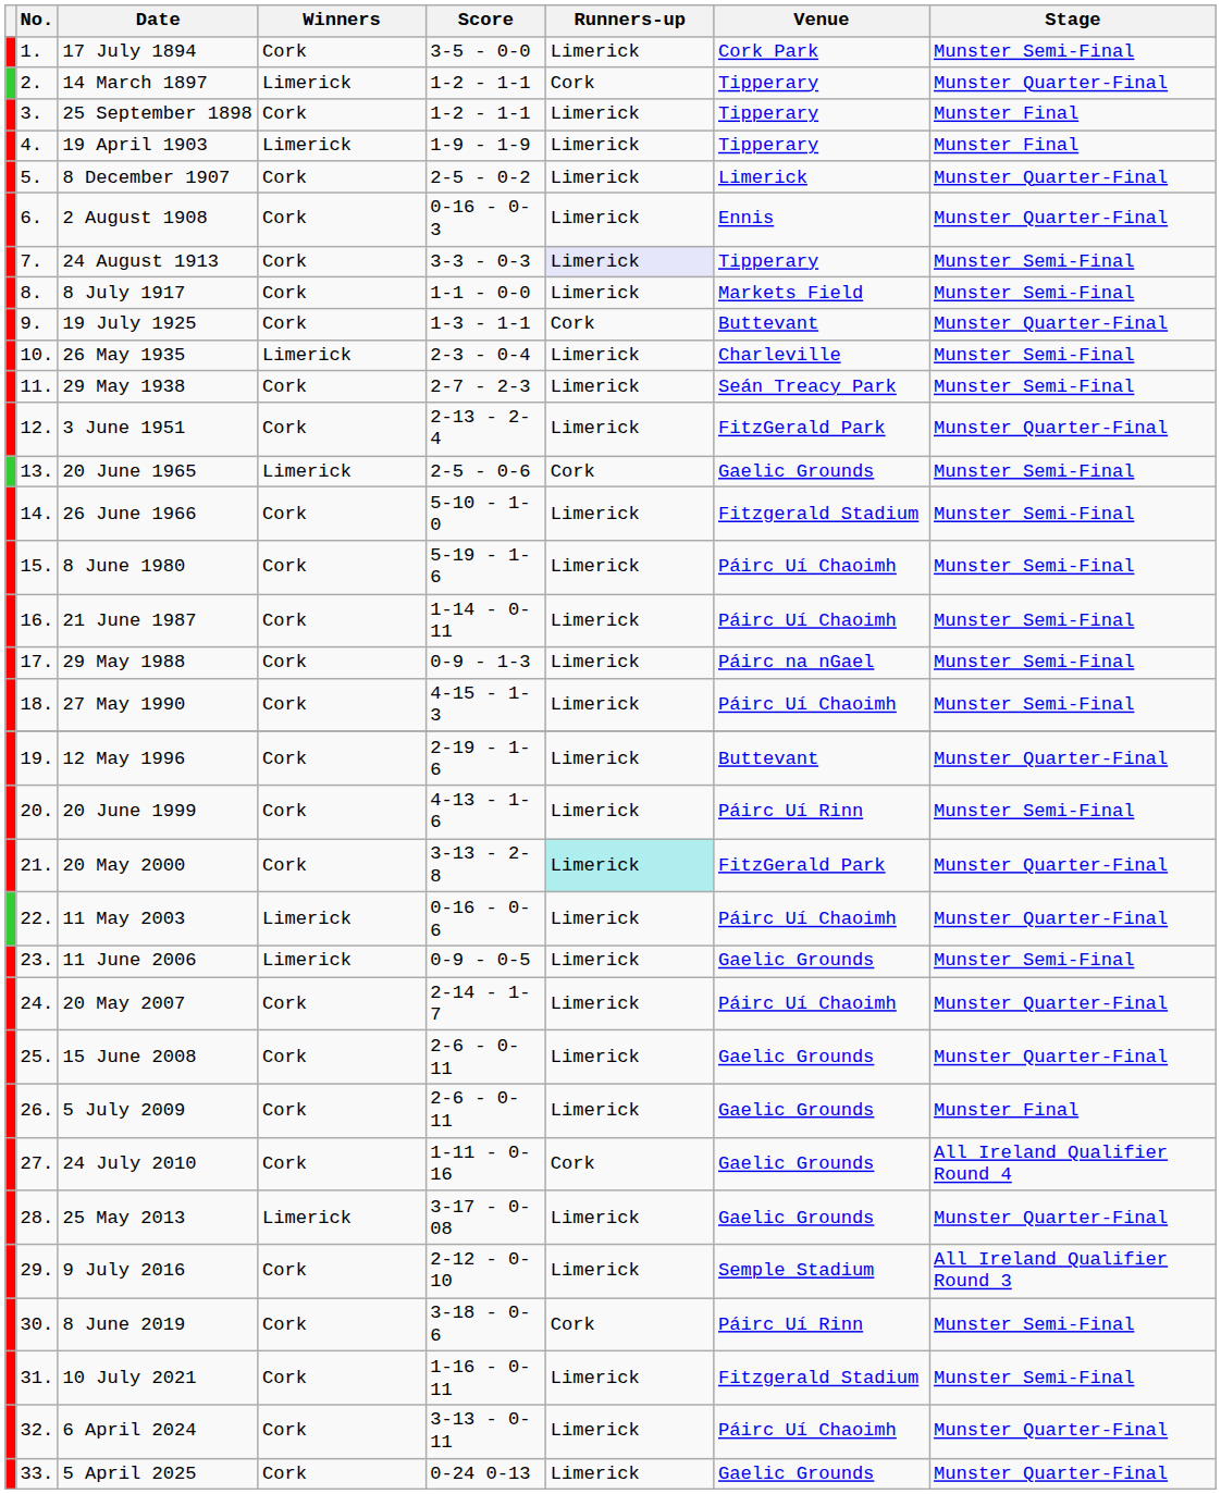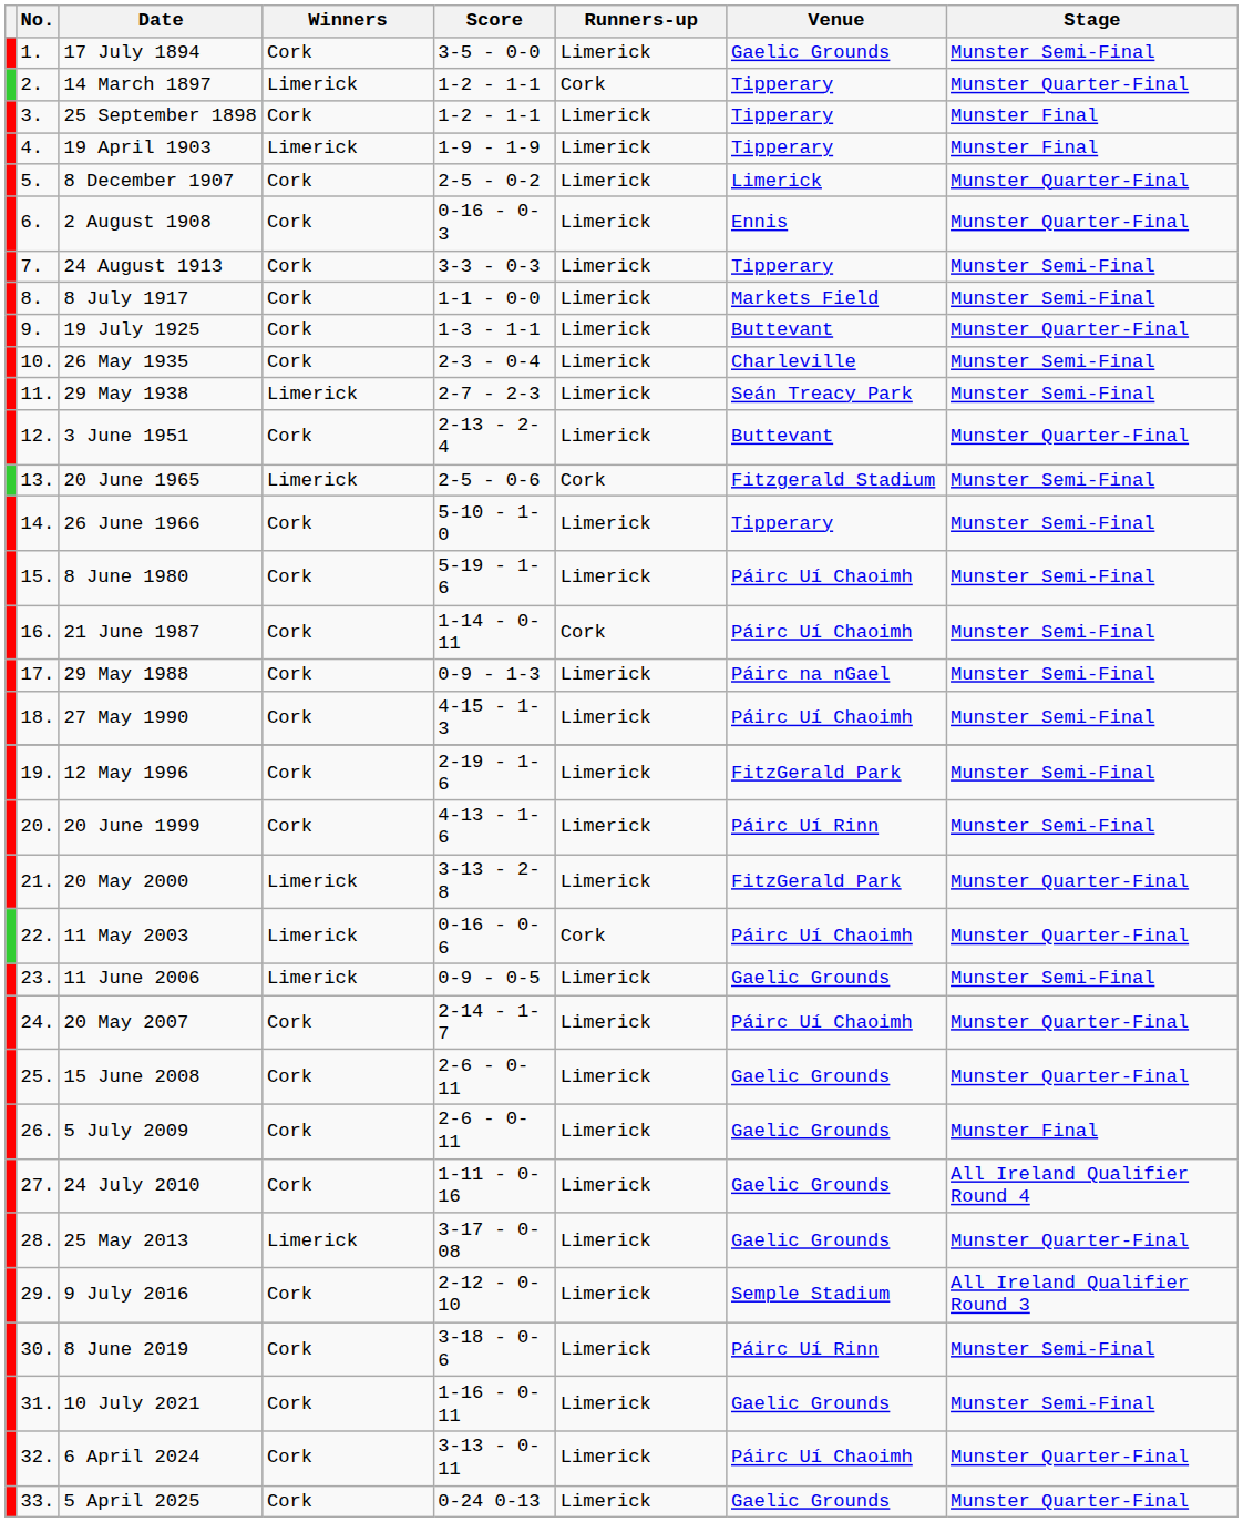17 July 1894 | Venue: Cork Park -> Gaelic Grounds
24 August 1913 | Runners-up: lavender background -> no background
19 July 1925 | Runners-up: Cork -> Limerick
26 May 1935 | Winners: Limerick -> Cork
29 May 1938 | Winners: Cork -> Limerick
3 June 1951 | Venue: FitzGerald Park -> Buttevant
20 June 1965 | Venue: Gaelic Grounds -> Fitzgerald Stadium
26 June 1966 | Venue: Fitzgerald Stadium -> Tipperary
21 June 1987 | Runners-up: Limerick -> Cork
12 May 1996 | Venue: Buttevant -> FitzGerald Park
12 May 1996 | Stage: Munster Quarter-Final -> Munster Semi-Final
20 May 2000 | Winners: Cork -> Limerick
20 May 2000 | Runners-up: paleturquoise background -> no background
11 May 2003 | Runners-up: Limerick -> Cork
24 July 2010 | Runners-up: Cork -> Limerick
8 June 2019 | Runners-up: Cork -> Limerick
10 July 2021 | Venue: Fitzgerald Stadium -> Gaelic Grounds
